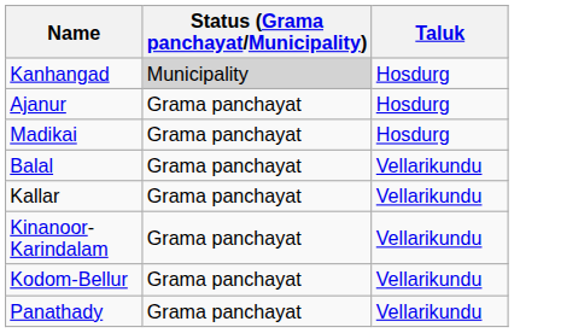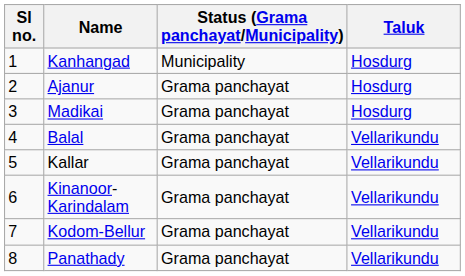+ column: Sl no. | 1 | 2 | 3 | 4 | 5 | 6 | 7 | 8
Kanhangad | Status (Grama panchayat/Municipality): lightgrey background -> no background
